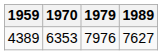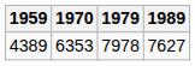4389 | 1979: 7976 -> 7978
